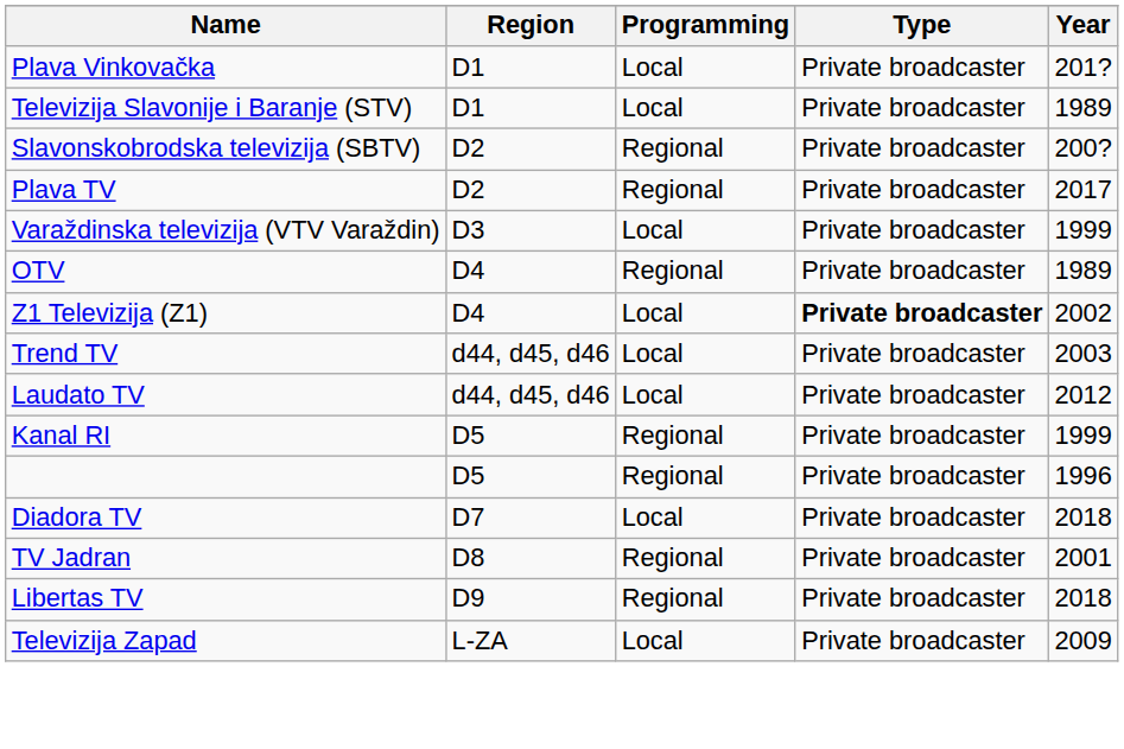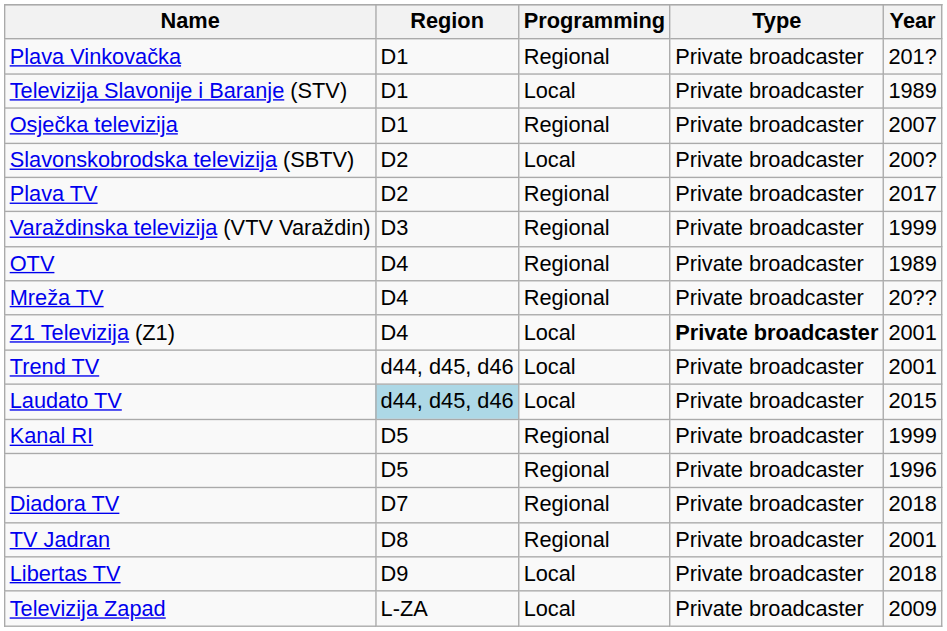Plava Vinkovačka | Programming: Local -> Regional
+ row: Osječka televizija | D1 | Regional | Private broadcaster | 2007
Slavonskobrodska televizija (SBTV) | Programming: Regional -> Local
Varaždinska televizija (VTV Varaždin) | Programming: Local -> Regional
+ row: Mreža TV | D4 | Regional | Private broadcaster | 20??
Z1 Televizija (Z1) | Year: 2002 -> 2001
Trend TV | Year: 2003 -> 2001
Laudato TV | Region: no background -> lightblue background
Laudato TV | Year: 2012 -> 2015
Diadora TV | Programming: Local -> Regional
Libertas TV | Programming: Regional -> Local
